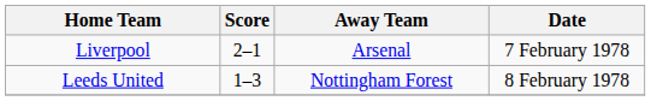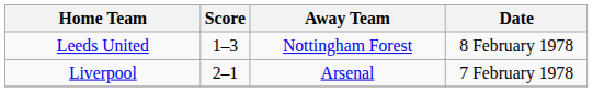rows swapped: Leeds United <-> Liverpool
